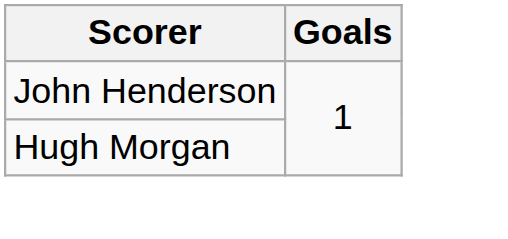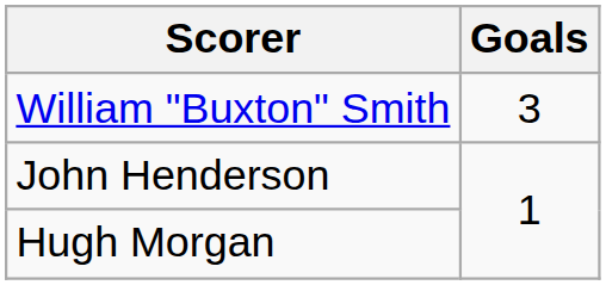+ row: William "Buxton" Smith | 3
